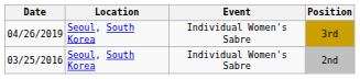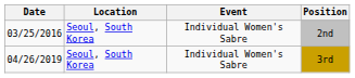rows swapped: 2nd <-> 3rd
